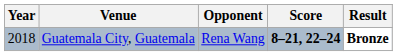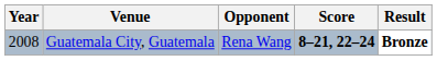Guatemala City, Guatemala | Year: 2018 -> 2008
